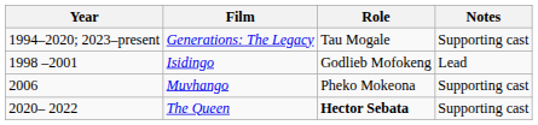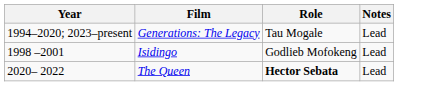Generations: The Legacy | Notes: Supporting cast -> Lead
- row: 2006 | Muvhango | Pheko Mokeona | Supporting cast
The Queen | Notes: Supporting cast -> Lead
